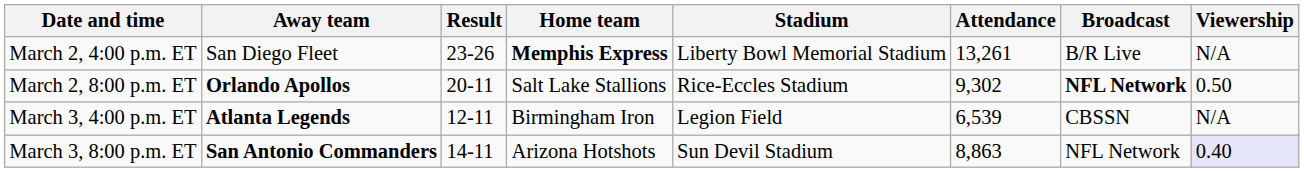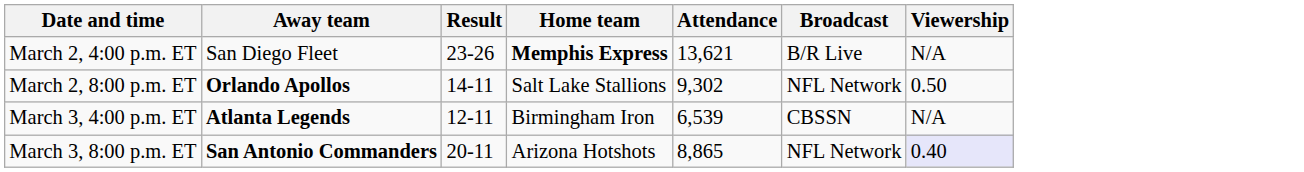- column: Stadium | Liberty Bowl Memorial Stadium | Rice-Eccles Stadium | Legion Field | Sun Devil Stadium
March 2, 4:00 p.m. ET | Attendance: 13,261 -> 13,621
March 2, 8:00 p.m. ET | Result: 20-11 -> 14-11
March 2, 8:00 p.m. ET | Broadcast: bold -> normal
March 3, 8:00 p.m. ET | Result: 14-11 -> 20-11
March 3, 8:00 p.m. ET | Attendance: 8,863 -> 8,865
